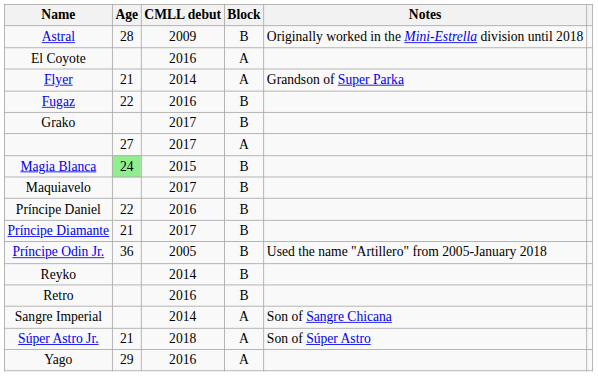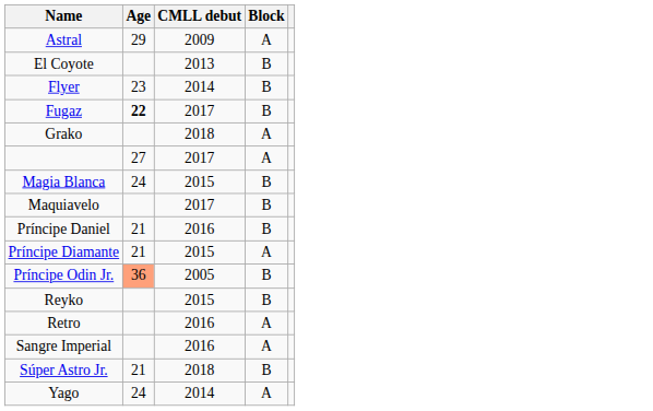- column: Notes | Originally worked in the Mini-Estrella division until 2018 | Grandson of Super Parka | Used the name "Artillero" from 2005-January 2018 | Son of Sangre Chicana | Son of Súper Astro
Astral | Age: 28 -> 29
Astral | Block: B -> A
El Coyote | CMLL debut: 2016 -> 2013
El Coyote | Block: A -> B
Flyer | Age: 21 -> 23
Flyer | Block: A -> B
Fugaz | Age: normal -> bold
Fugaz | CMLL debut: 2016 -> 2017
Grako | CMLL debut: 2017 -> 2018
Grako | Block: B -> A
Magia Blanca | Age: lightgreen background -> no background
Príncipe Daniel | Age: 22 -> 21
Príncipe Diamante | CMLL debut: 2017 -> 2015
Príncipe Diamante | Block: B -> A
Príncipe Odin Jr. | Age: no background -> lightsalmon background
Reyko | CMLL debut: 2014 -> 2015
Retro | Block: B -> A
Sangre Imperial | CMLL debut: 2014 -> 2016
Súper Astro Jr. | Block: A -> B
Yago | Age: 29 -> 24
Yago | CMLL debut: 2016 -> 2014
